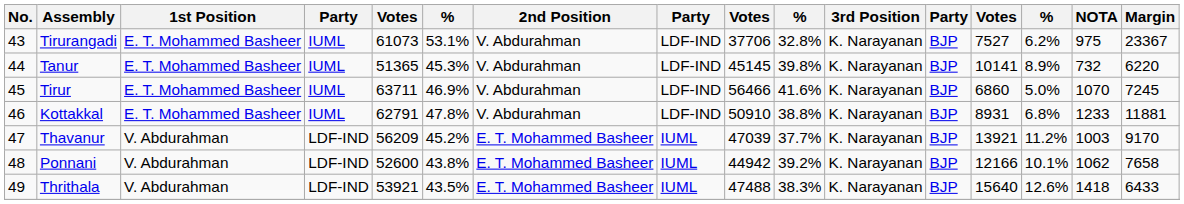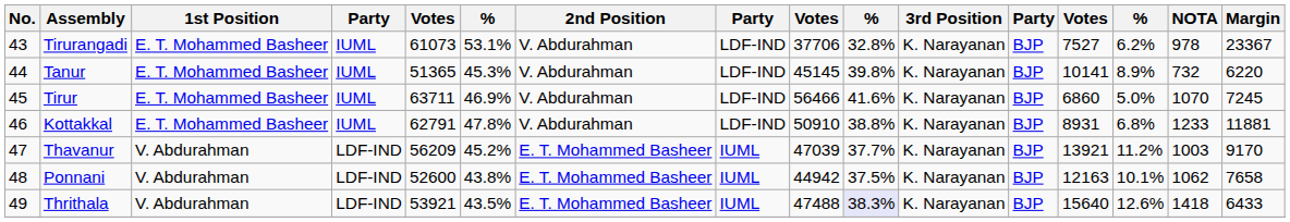Tirurangadi | NOTA: 975 -> 978
Ponnani | column 10: 39.2% -> 37.5%
Ponnani | column 13: 12166 -> 12163
Thrithala | column 10: no background -> lavender background
